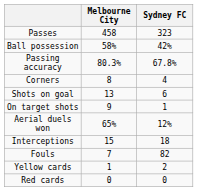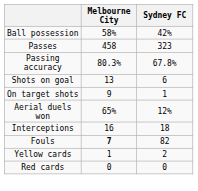rows swapped: Ball possession <-> Passes
- row: Corners | 8 | 4
Interceptions | Melbourne City: 15 -> 16
Fouls | Melbourne City: normal -> bold
